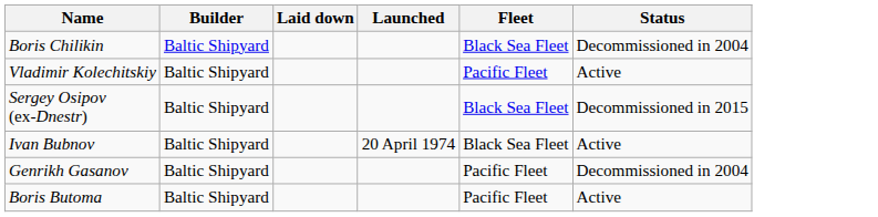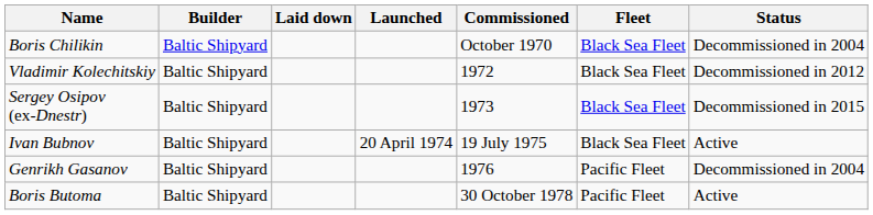+ column: Commissioned | October 1970 | 1972 | 1973 | 19 July 1975 | 1976 | 30 October 1978
Vladimir Kolechitskiy | Fleet: Pacific Fleet -> Black Sea Fleet
Vladimir Kolechitskiy | Status: Active -> Decommissioned in 2012
